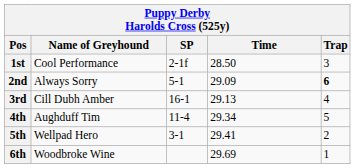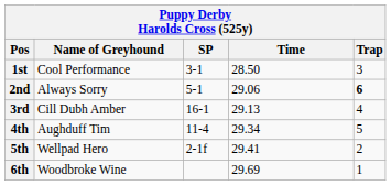1st | SP: 2-1f -> 3-1
2nd | Time: 29.09 -> 29.06
5th | SP: 3-1 -> 2-1f
